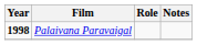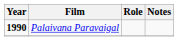Palaivana Paravaigal | Year: 1998 -> 1990
